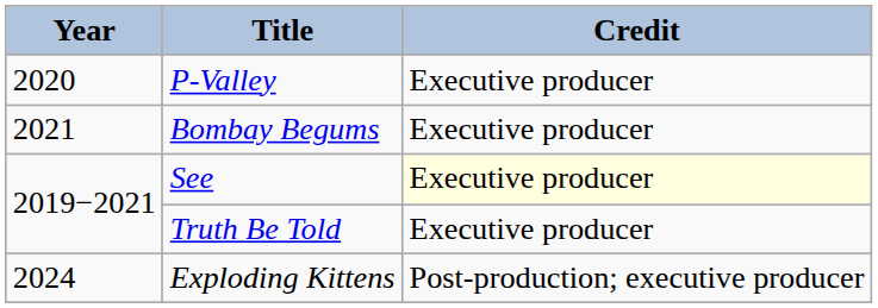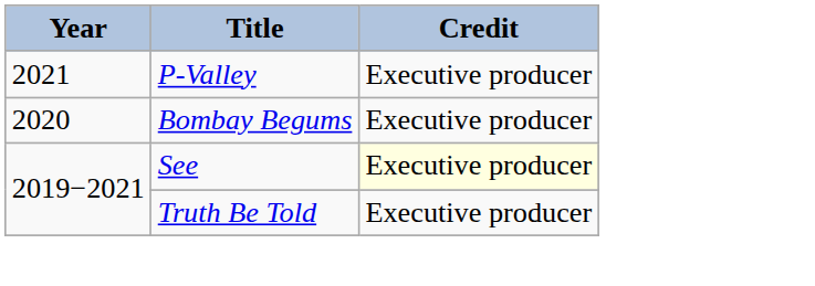P-Valley | Year: 2020 -> 2021
Bombay Begums | Year: 2021 -> 2020
- row: 2024 | Exploding Kittens | Post-production; executive producer
